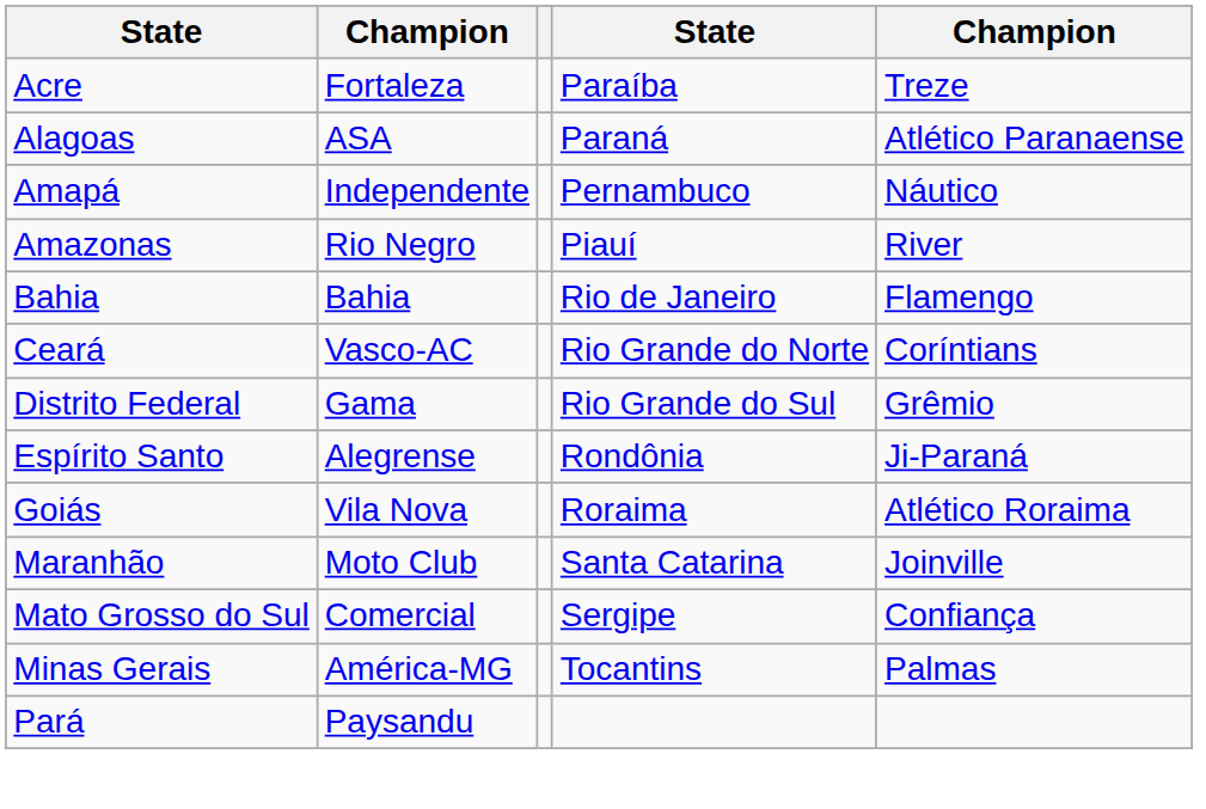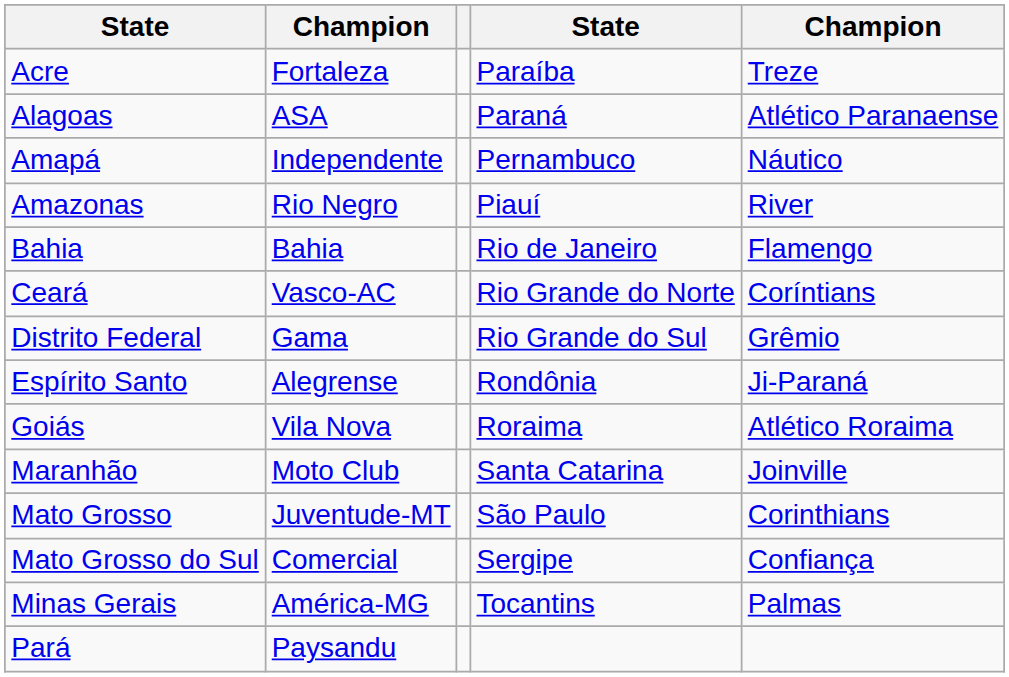+ row: Mato Grosso | Juventude-MT | São Paulo | Corinthians
